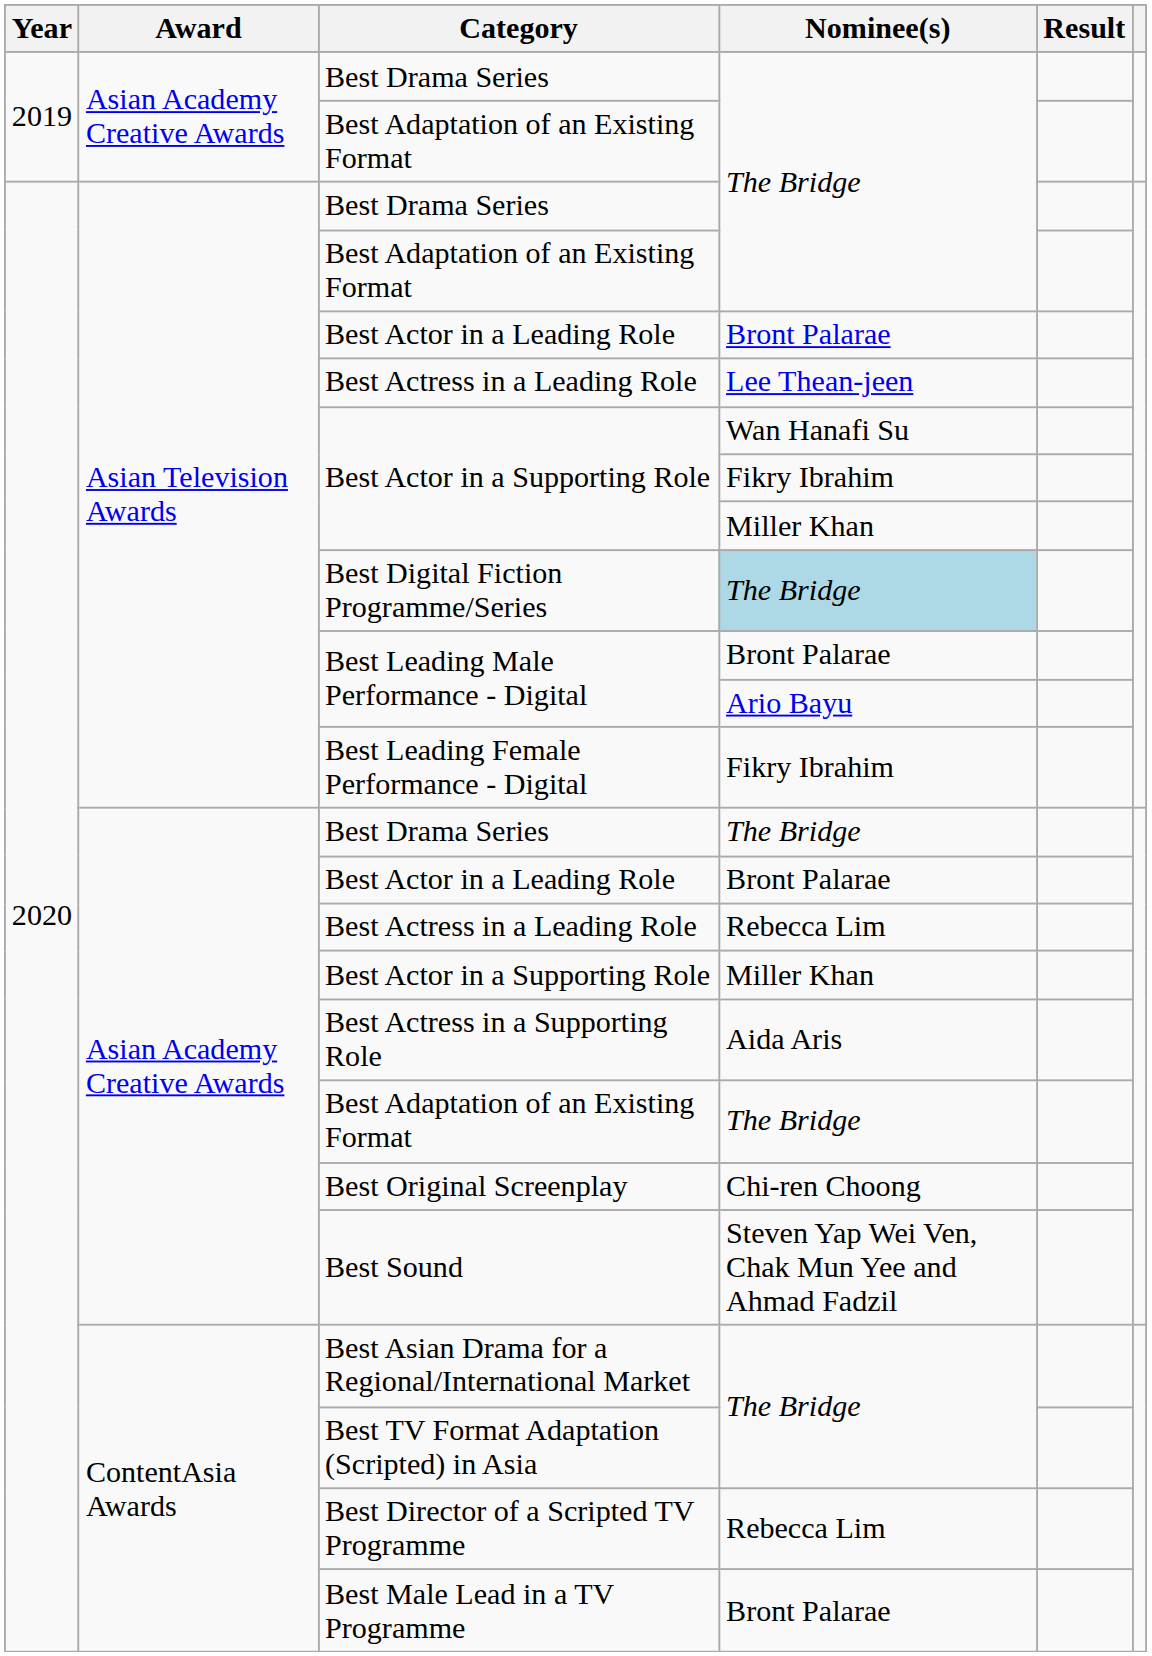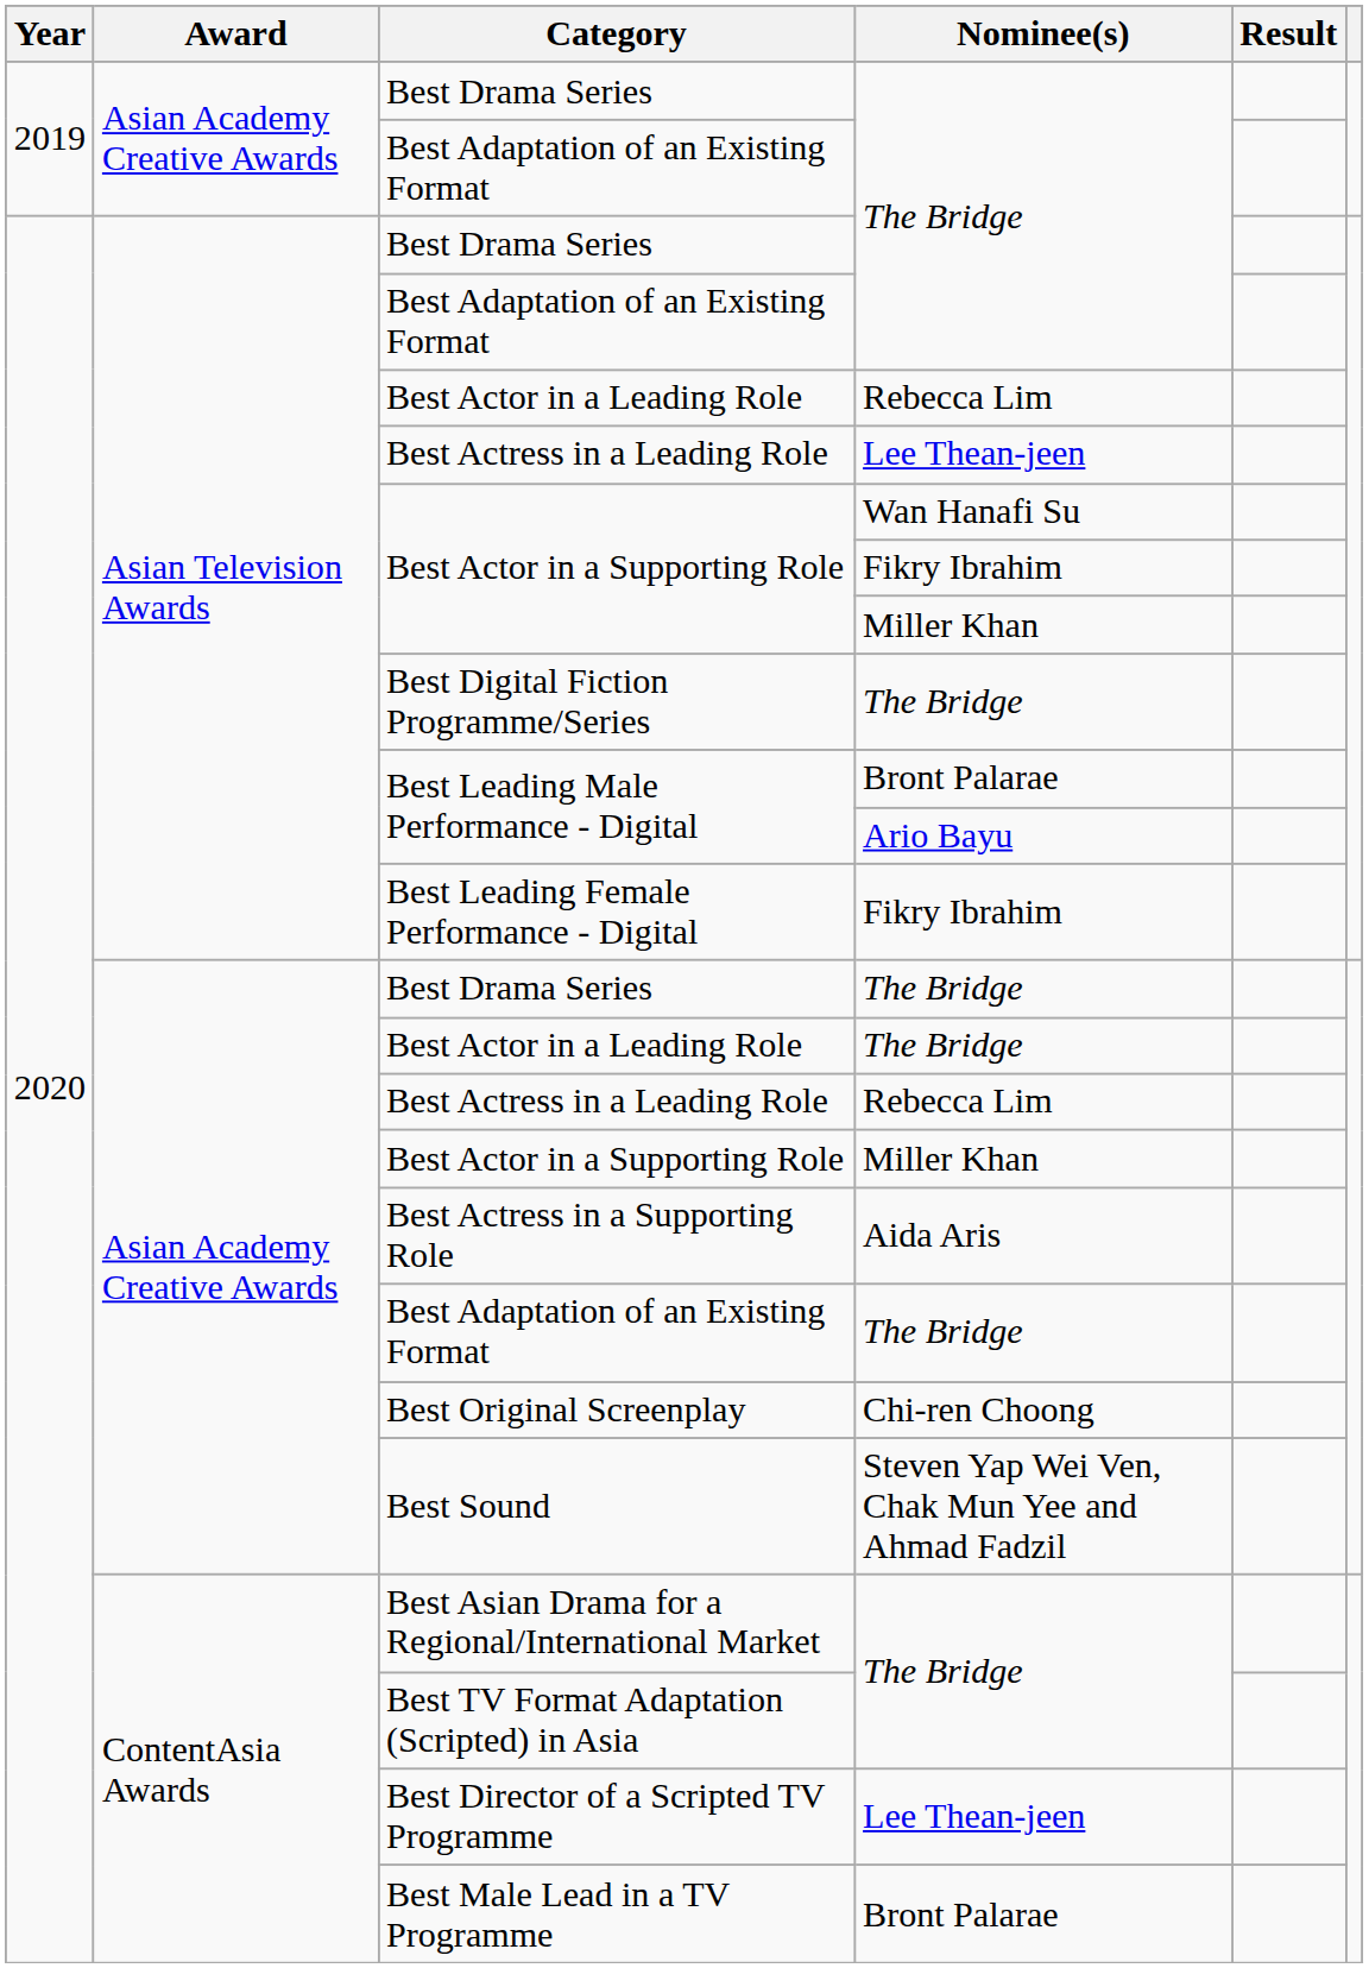Asian Television Awards / Best Actor in a Leading Role | Nominee(s): Bront Palarae -> Rebecca Lim
Best Digital Fiction Programme/Series | Nominee(s): lightblue background -> no background
Asian Academy Creative Awards / Best Actor in a Leading Role | Nominee(s): Bront Palarae -> The Bridge
Best Director of a Scripted TV Programme | Nominee(s): Rebecca Lim -> Lee Thean-jeen
